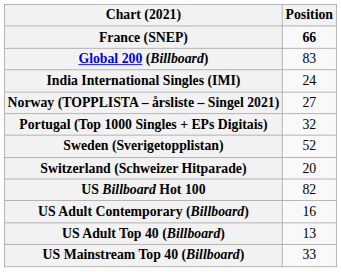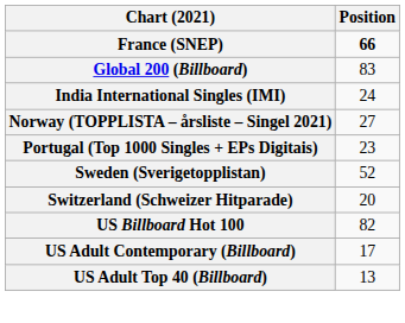Portugal (Top 1000 Singles + EPs Digitais) | Position: 32 -> 23
US Adult Contemporary (Billboard) | Position: 16 -> 17
- row: US Mainstream Top 40 (Billboard) | 33
